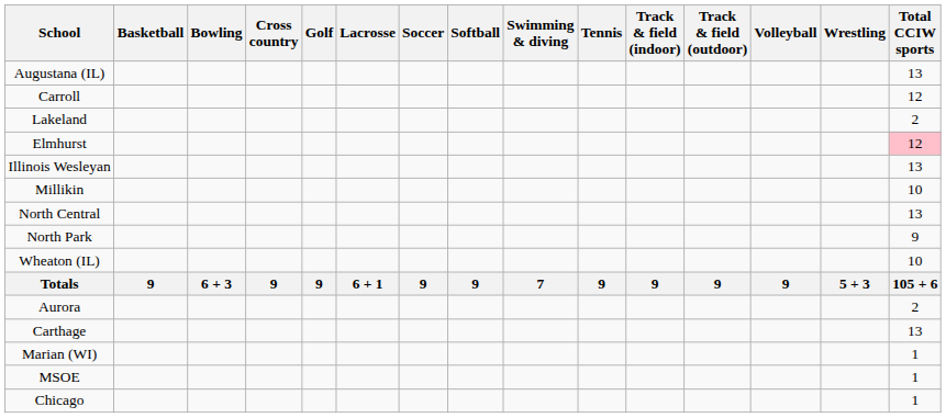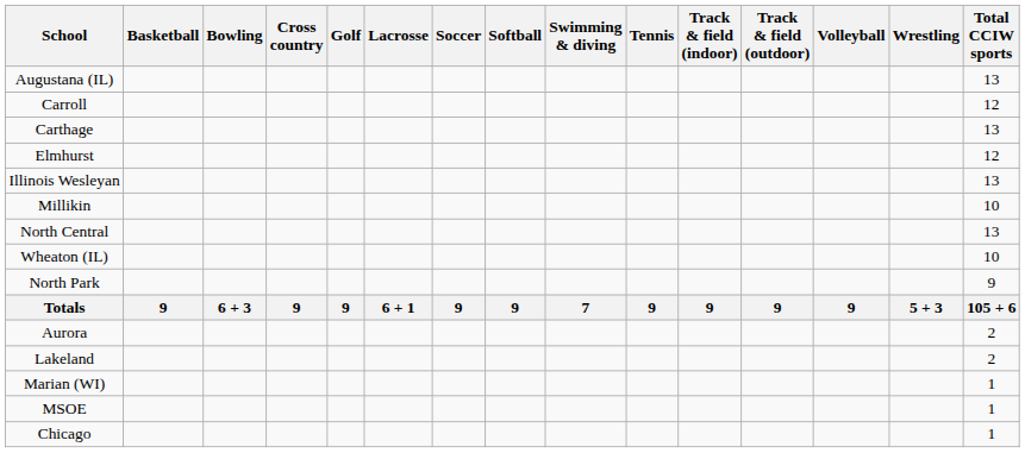rows swapped: Carthage <-> Lakeland
Elmhurst | Total CCIW sports: pink background -> no background
rows swapped: North Park <-> Wheaton (IL)
